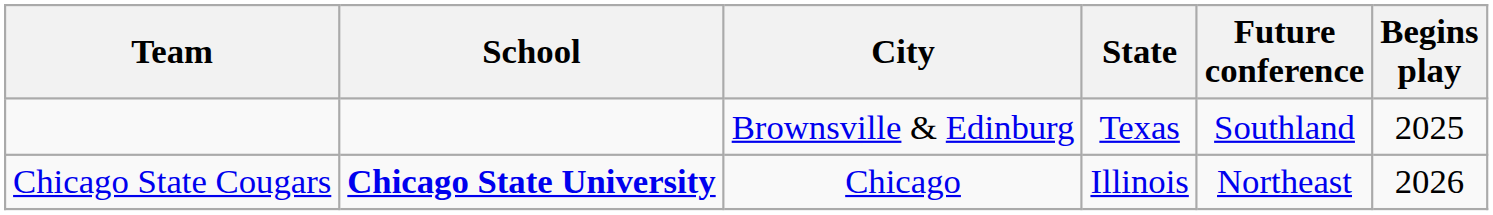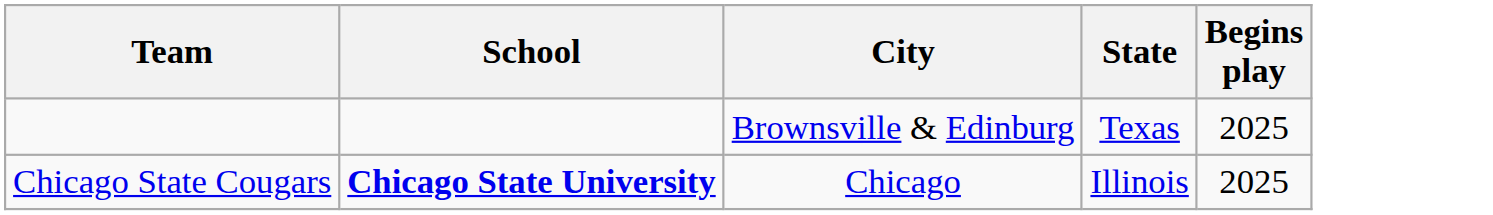- column: Future conference | Southland | Northeast
Chicago State Cougars | Begins play: 2026 -> 2025
